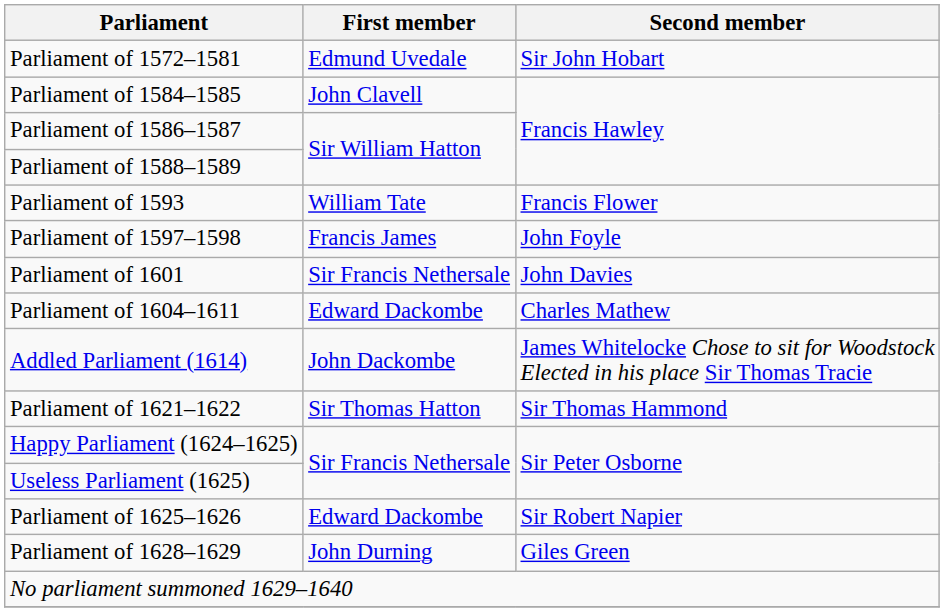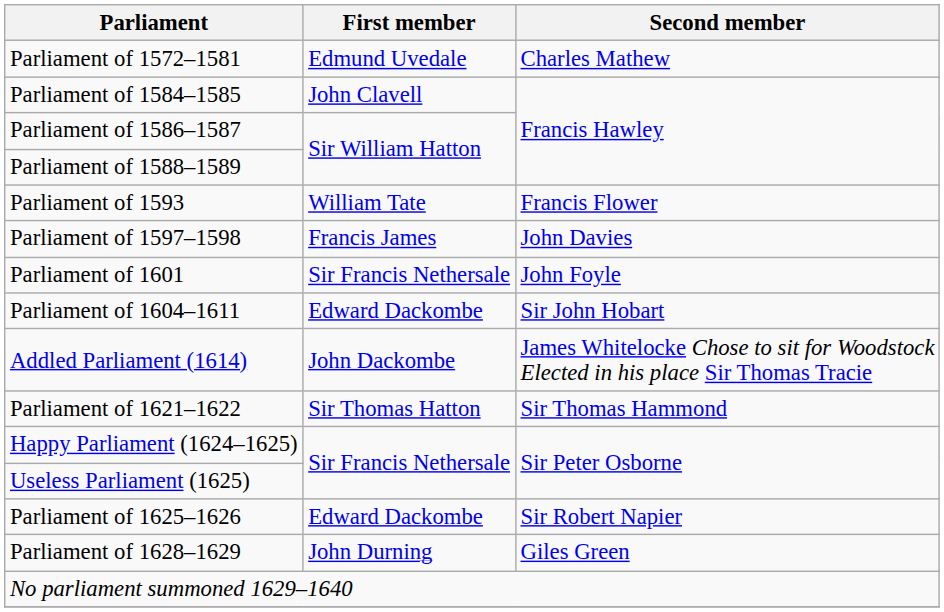Parliament of 1572–1581 | Second member: Sir John Hobart -> Charles Mathew
Parliament of 1597–1598 | Second member: John Foyle -> John Davies
Parliament of 1601 | Second member: John Davies -> John Foyle
Parliament of 1604–1611 | Second member: Charles Mathew -> Sir John Hobart
